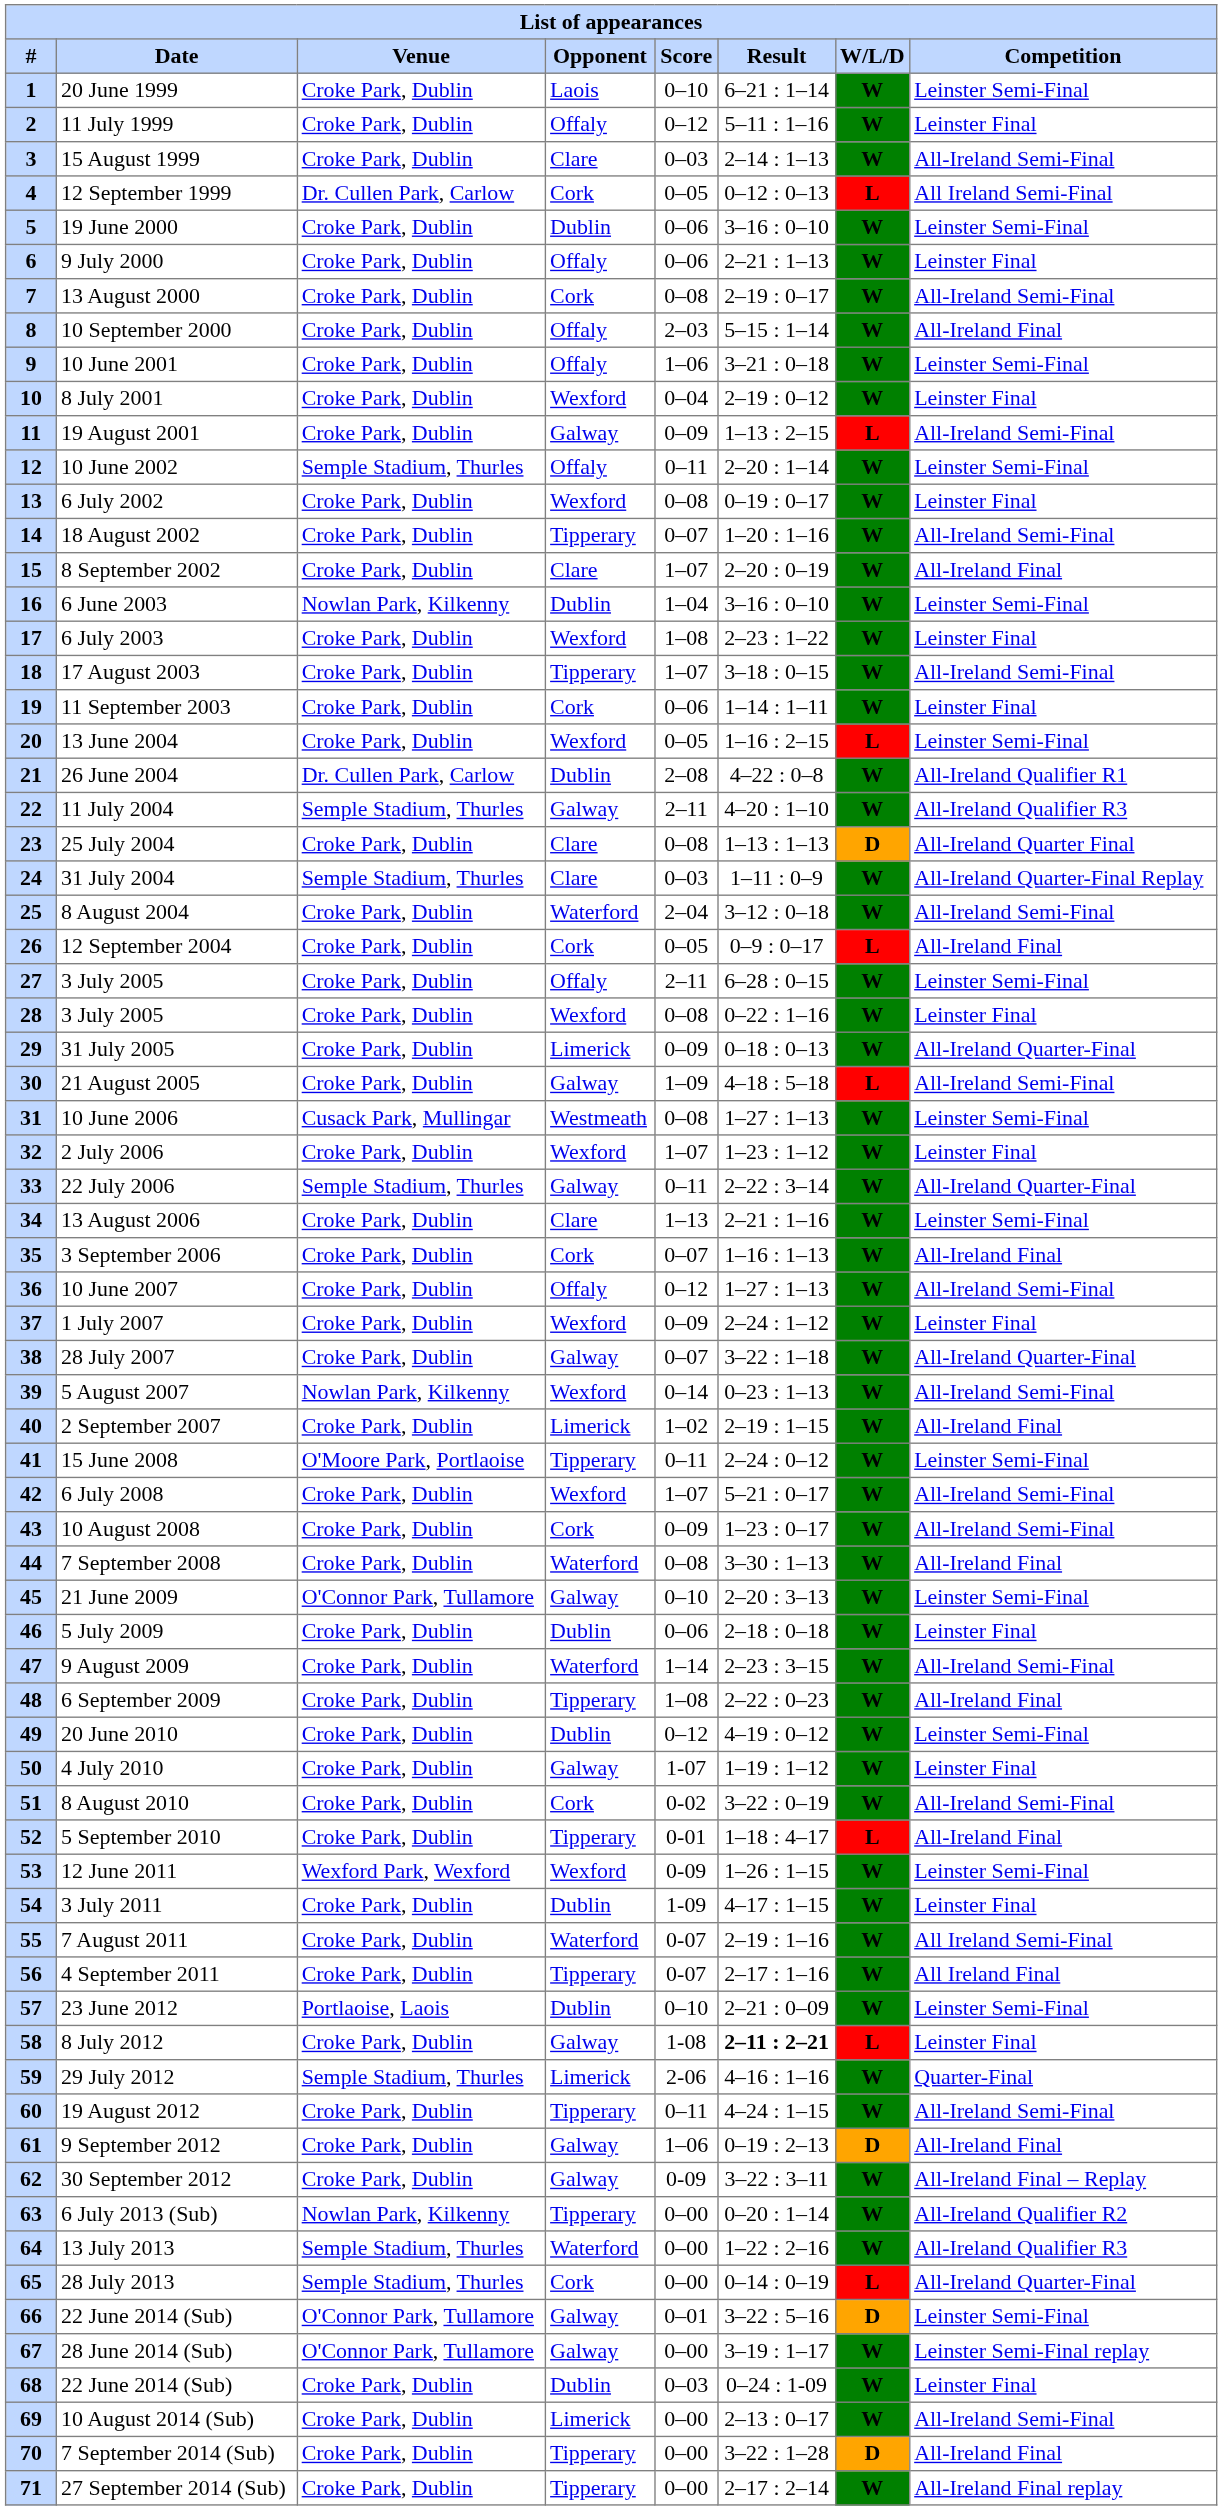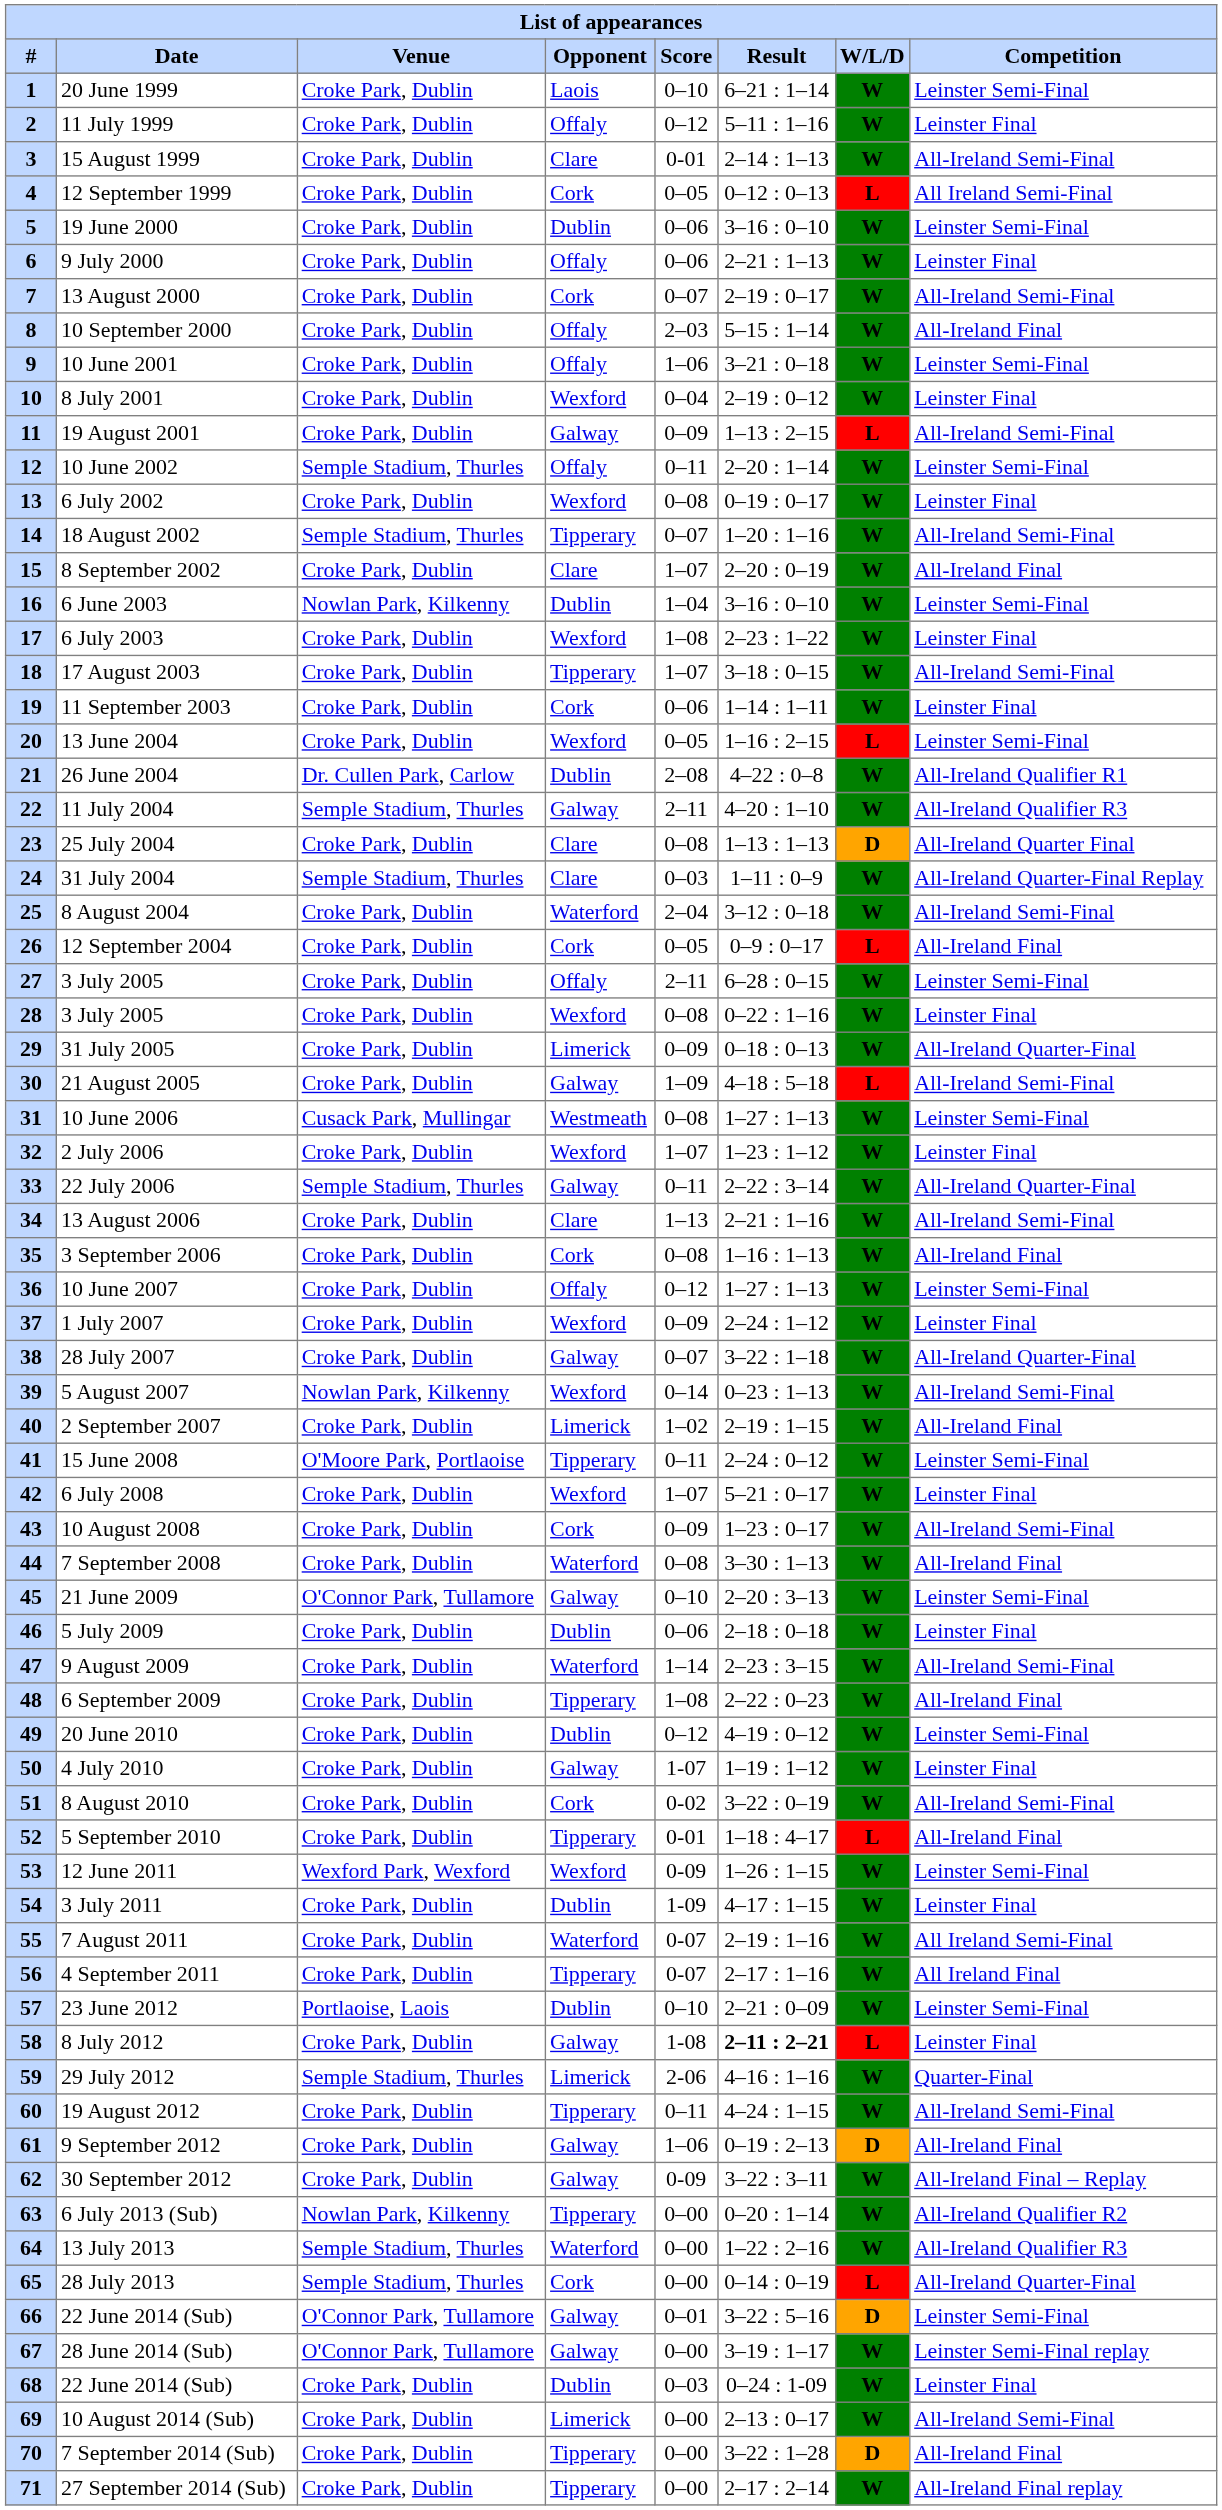15 August 1999 | Score: 0–03 -> 0-01
12 September 1999 | Venue: Dr. Cullen Park, Carlow -> Croke Park, Dublin
13 August 2000 | Score: 0–08 -> 0–07
18 August 2002 | Venue: Croke Park, Dublin -> Semple Stadium, Thurles
13 August 2006 | Competition: Leinster Semi-Final -> All-Ireland Semi-Final
3 September 2006 | Score: 0–07 -> 0–08
10 June 2007 | Competition: All-Ireland Semi-Final -> Leinster Semi-Final
6 July 2008 | Competition: All-Ireland Semi-Final -> Leinster Final
